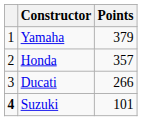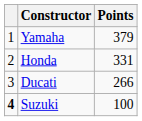Honda | Points: 357 -> 331
Suzuki | Points: 101 -> 100
